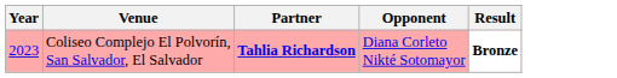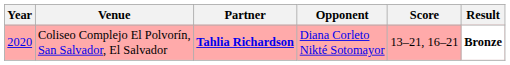+ column: Score | 13–21, 16–21
Coliseo Complejo El Polvorín, San Salvador, El Salvador | Year: 2023 -> 2020
